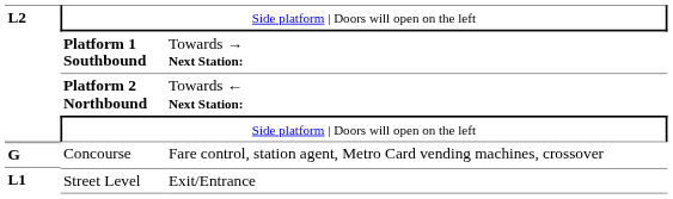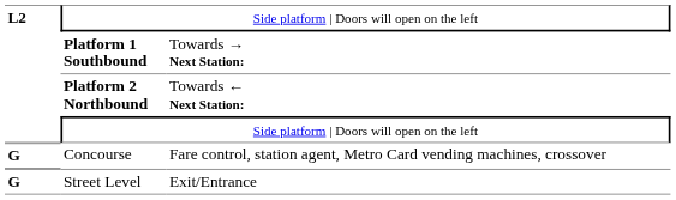Street Level | column 1: L1 -> G
